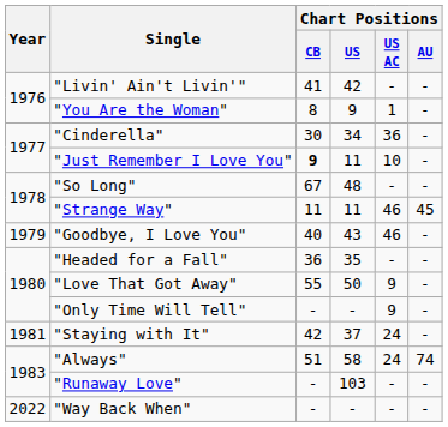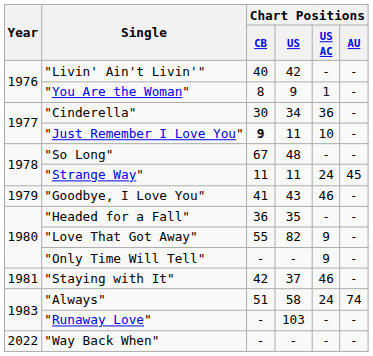"Livin' Ain't Livin'" | Chart Positions / CB: 41 -> 40
"Strange Way" | Chart Positions / US AC: 46 -> 24
"Goodbye, I Love You" | Chart Positions / CB: 40 -> 41
"Love That Got Away" | Chart Positions / US: 50 -> 82
"Staying with It" | Chart Positions / US AC: 24 -> 46
